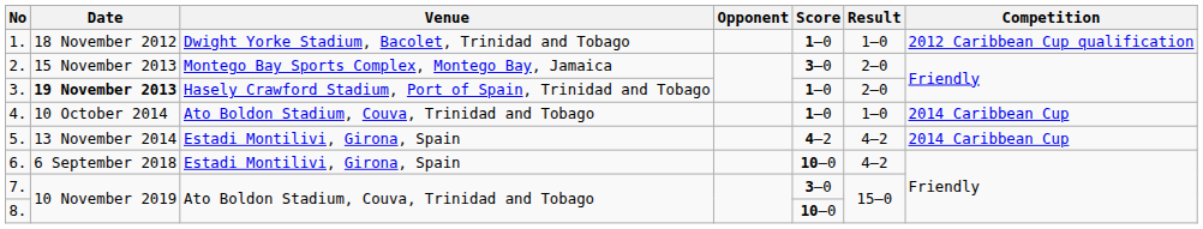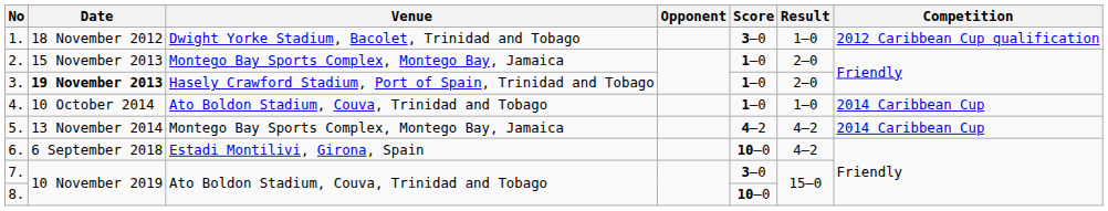1. | Score: 1–0 -> 3–0
2. | Score: 3–0 -> 1–0
5. | Venue: Estadi Montilivi, Girona, Spain -> Montego Bay Sports Complex, Montego Bay, Jamaica
